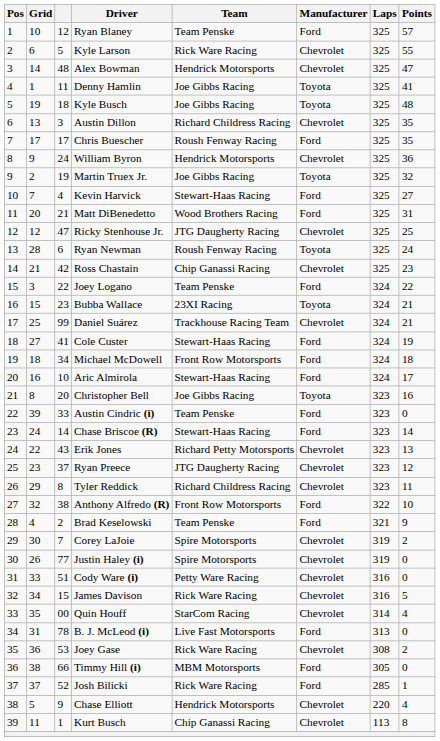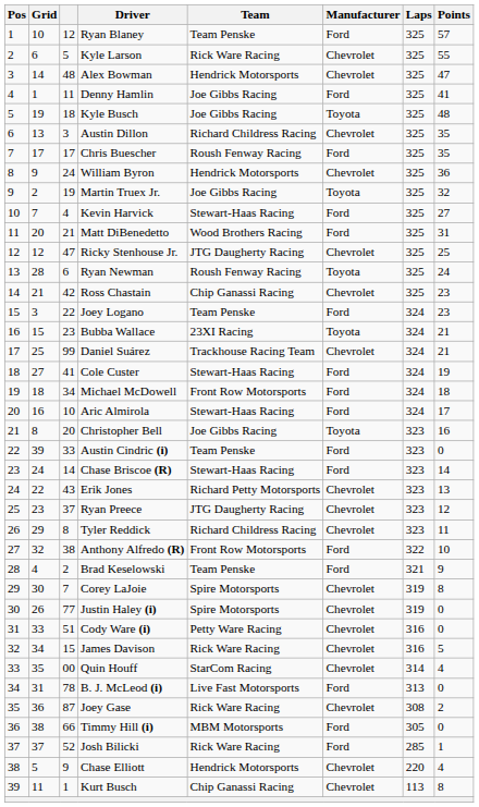Denny Hamlin | Manufacturer: Toyota -> Ford
Joey Logano | Points: 22 -> 23
Corey LaJoie | Points: 2 -> 8
Joey Gase | column 3: 53 -> 87
